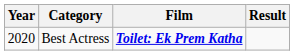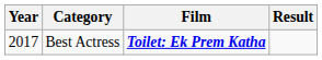Best Actress | Year: 2020 -> 2017
